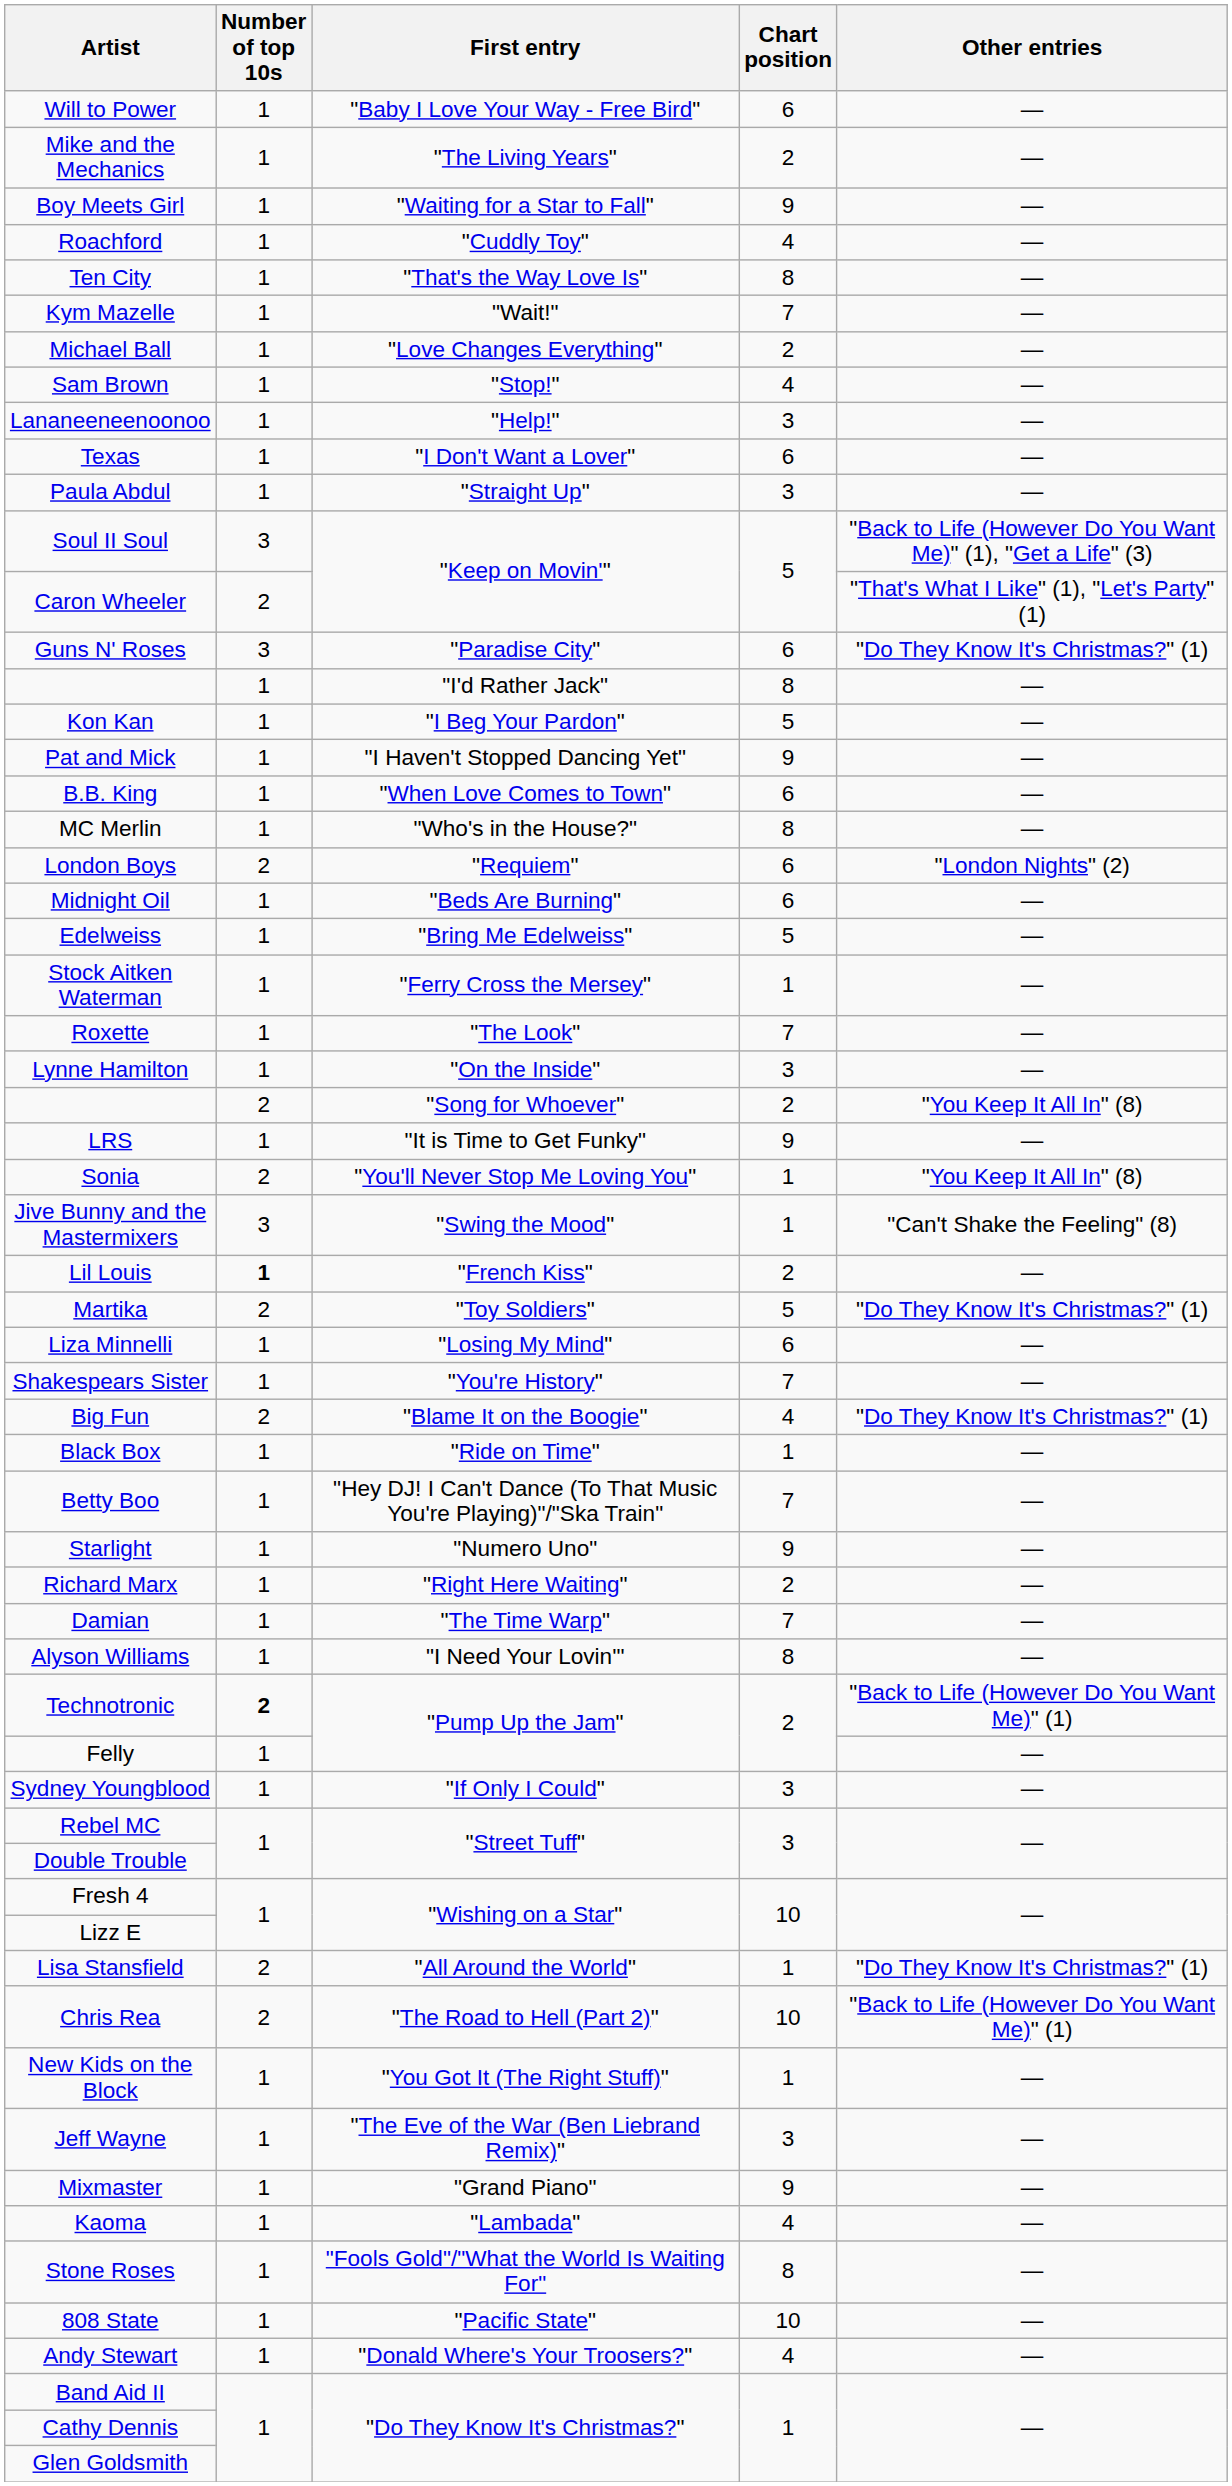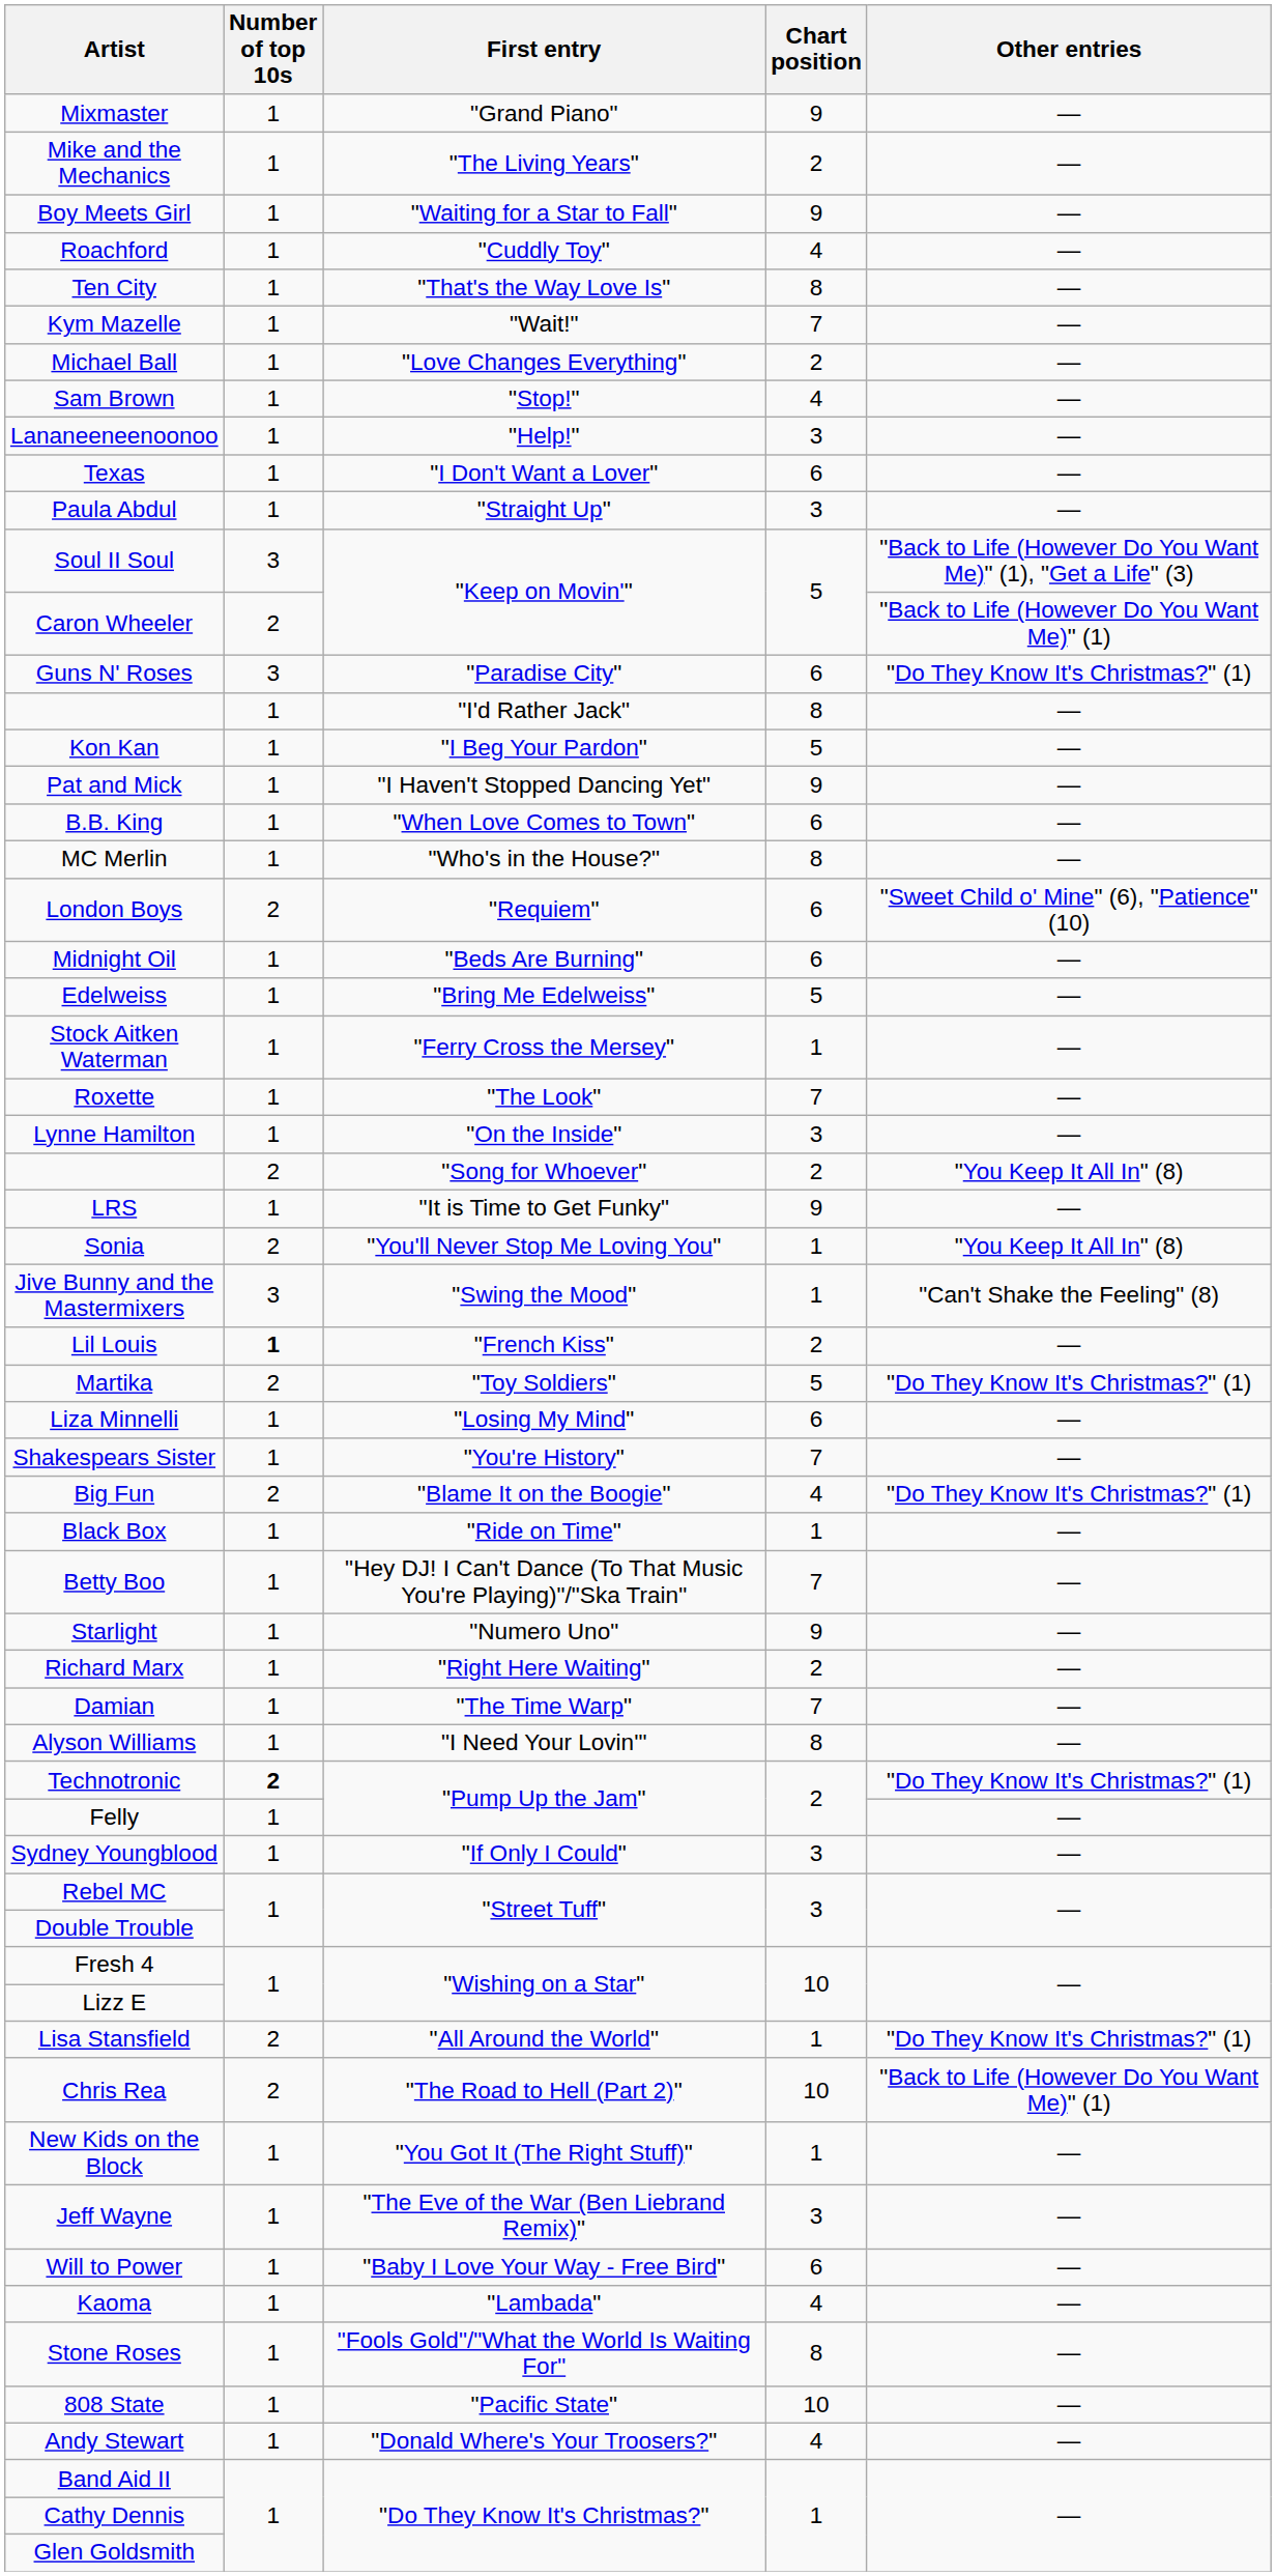rows swapped: Will to Power <-> Mixmaster
Caron Wheeler | Other entries: "That's What I Like" (1), "Let's Party" (1) -> "Back to Life (However Do You Want Me)" (1)
London Boys | Other entries: "London Nights" (2) -> "Sweet Child o' Mine" (6), "Patience" (10)
Technotronic | Other entries: "Back to Life (However Do You Want Me)" (1) -> "Do They Know It's Christmas?" (1)
